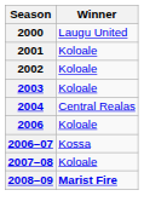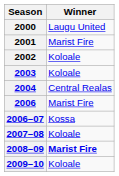2001 | Winner: Koloale -> Marist Fire
2006 | Winner: Koloale -> Marist Fire
+ row: 2009–10 | Koloale
